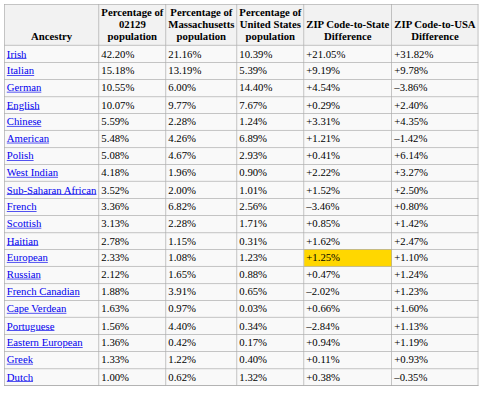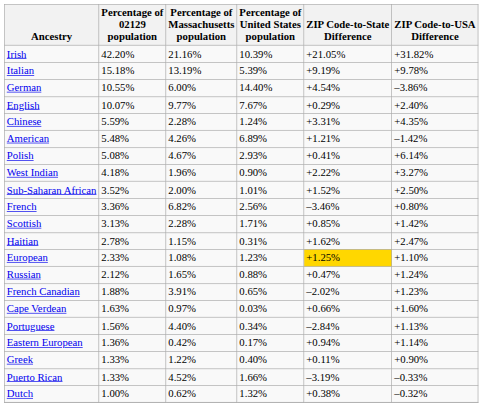Eastern European | ZIP Code-to-USA Difference: +1.19% -> +1.14%
Greek | ZIP Code-to-USA Difference: +0.93% -> +0.90%
+ row: Puerto Rican | 1.33% | 4.52% | 1.66% | –3.19% | –0.33%
Dutch | ZIP Code-to-USA Difference: –0.35% -> –0.32%
